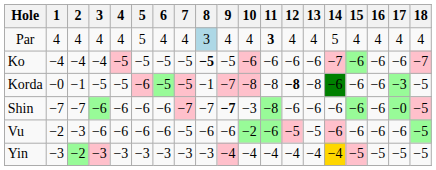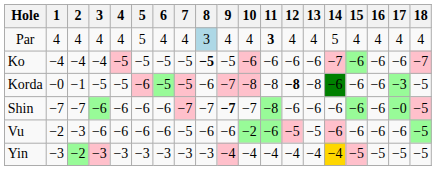Korda | 8: −1 -> −6
Shin | 10: −3 -> −7
